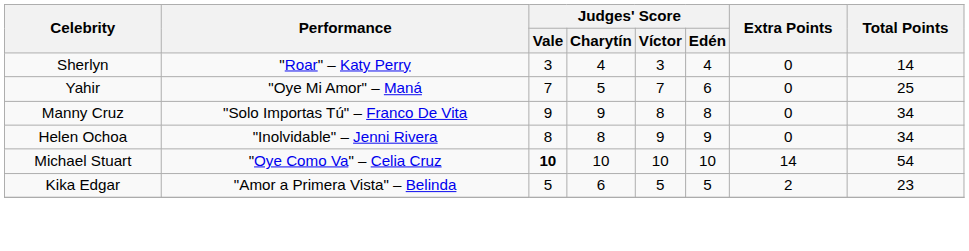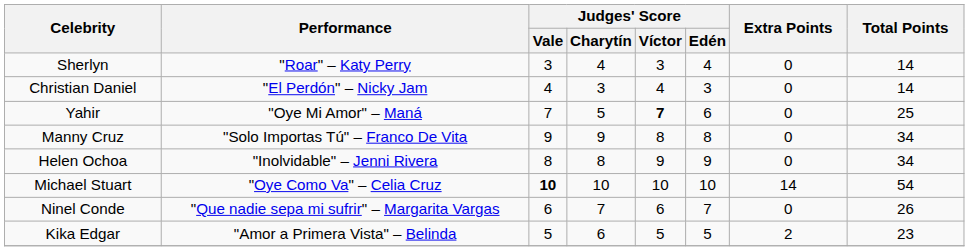+ row: Christian Daniel | "El Perdón" – Nicky Jam | 4 | 3 | 4 | 3 | 0 | 14
Yahir | Judges' Score / Víctor: normal -> bold
+ row: Ninel Conde | "Que nadie sepa mi sufrir" – Margarita Vargas | 6 | 7 | 6 | 7 | 0 | 26
